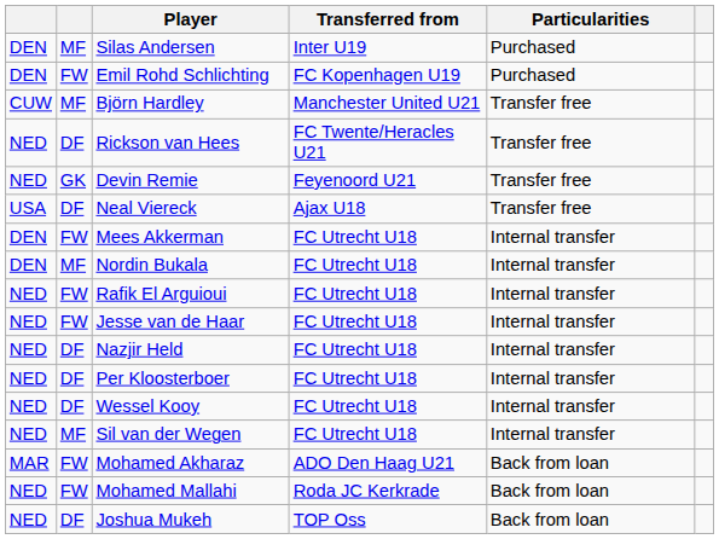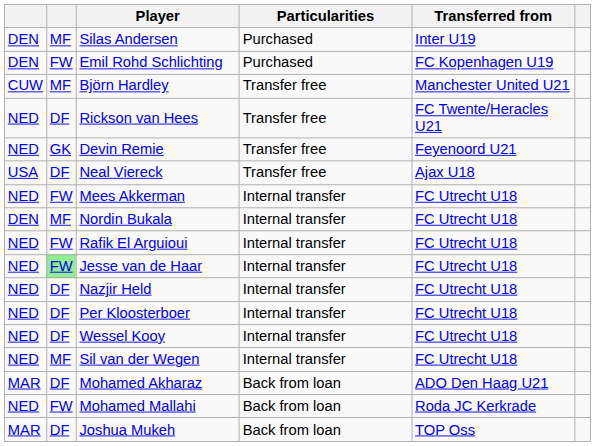columns swapped: Transferred from <-> Particularities
Mees Akkerman | column 1: DEN -> NED
Jesse van de Haar | column 2: no background -> lightgreen background
Mohamed Akharaz | column 2: FW -> DF
Joshua Mukeh | column 1: NED -> MAR
